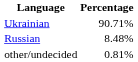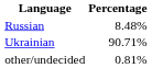rows swapped: Ukrainian <-> Russian
